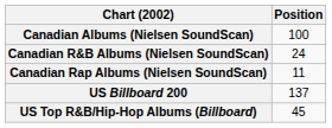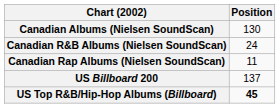Canadian Albums (Nielsen SoundScan) | Position: 100 -> 130
US Top R&B/Hip-Hop Albums (Billboard) | Position: normal -> bold
